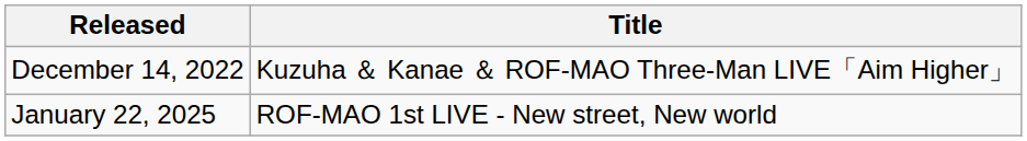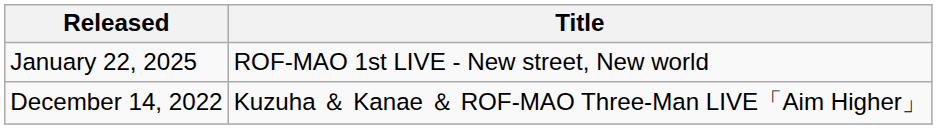rows swapped: December 14, 2022 <-> January 22, 2025
